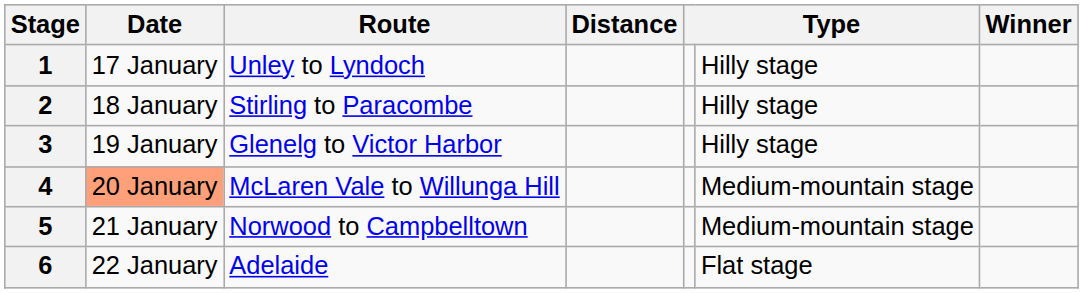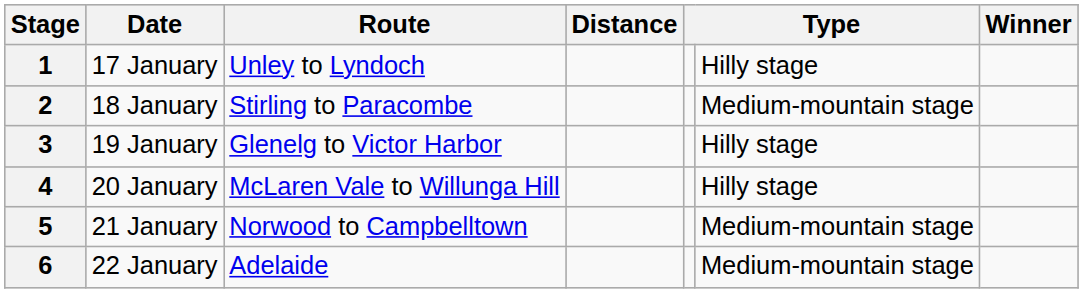2 | column 6: Hilly stage -> Medium-mountain stage
4 | Date: lightsalmon background -> no background
4 | column 6: Medium-mountain stage -> Hilly stage
6 | column 6: Flat stage -> Medium-mountain stage
